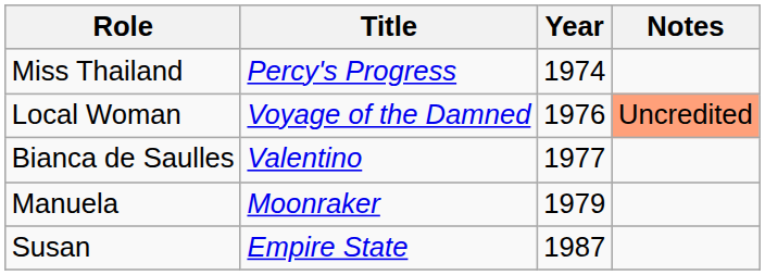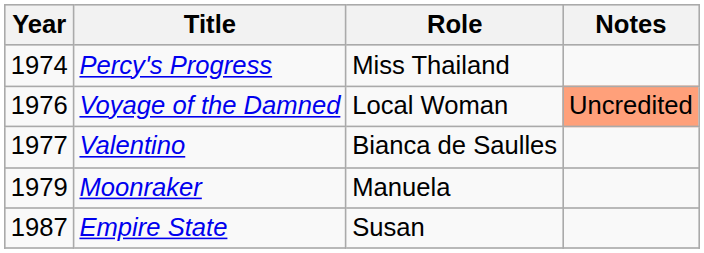columns swapped: Year <-> Role
